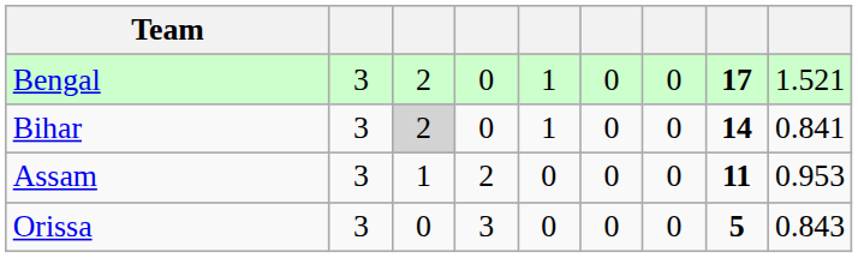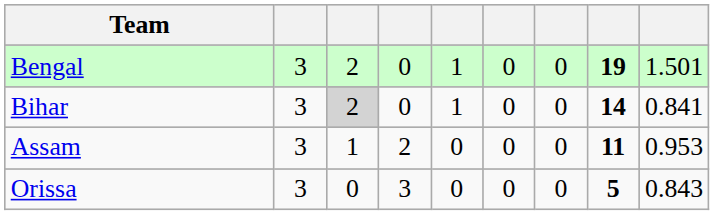Bengal | column 8: 17 -> 19
Bengal | column 9: 1.521 -> 1.501
